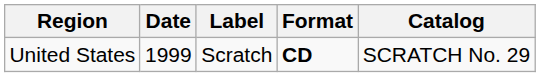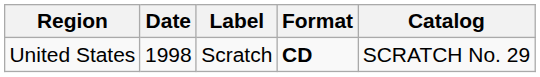United States | Date: 1999 -> 1998
